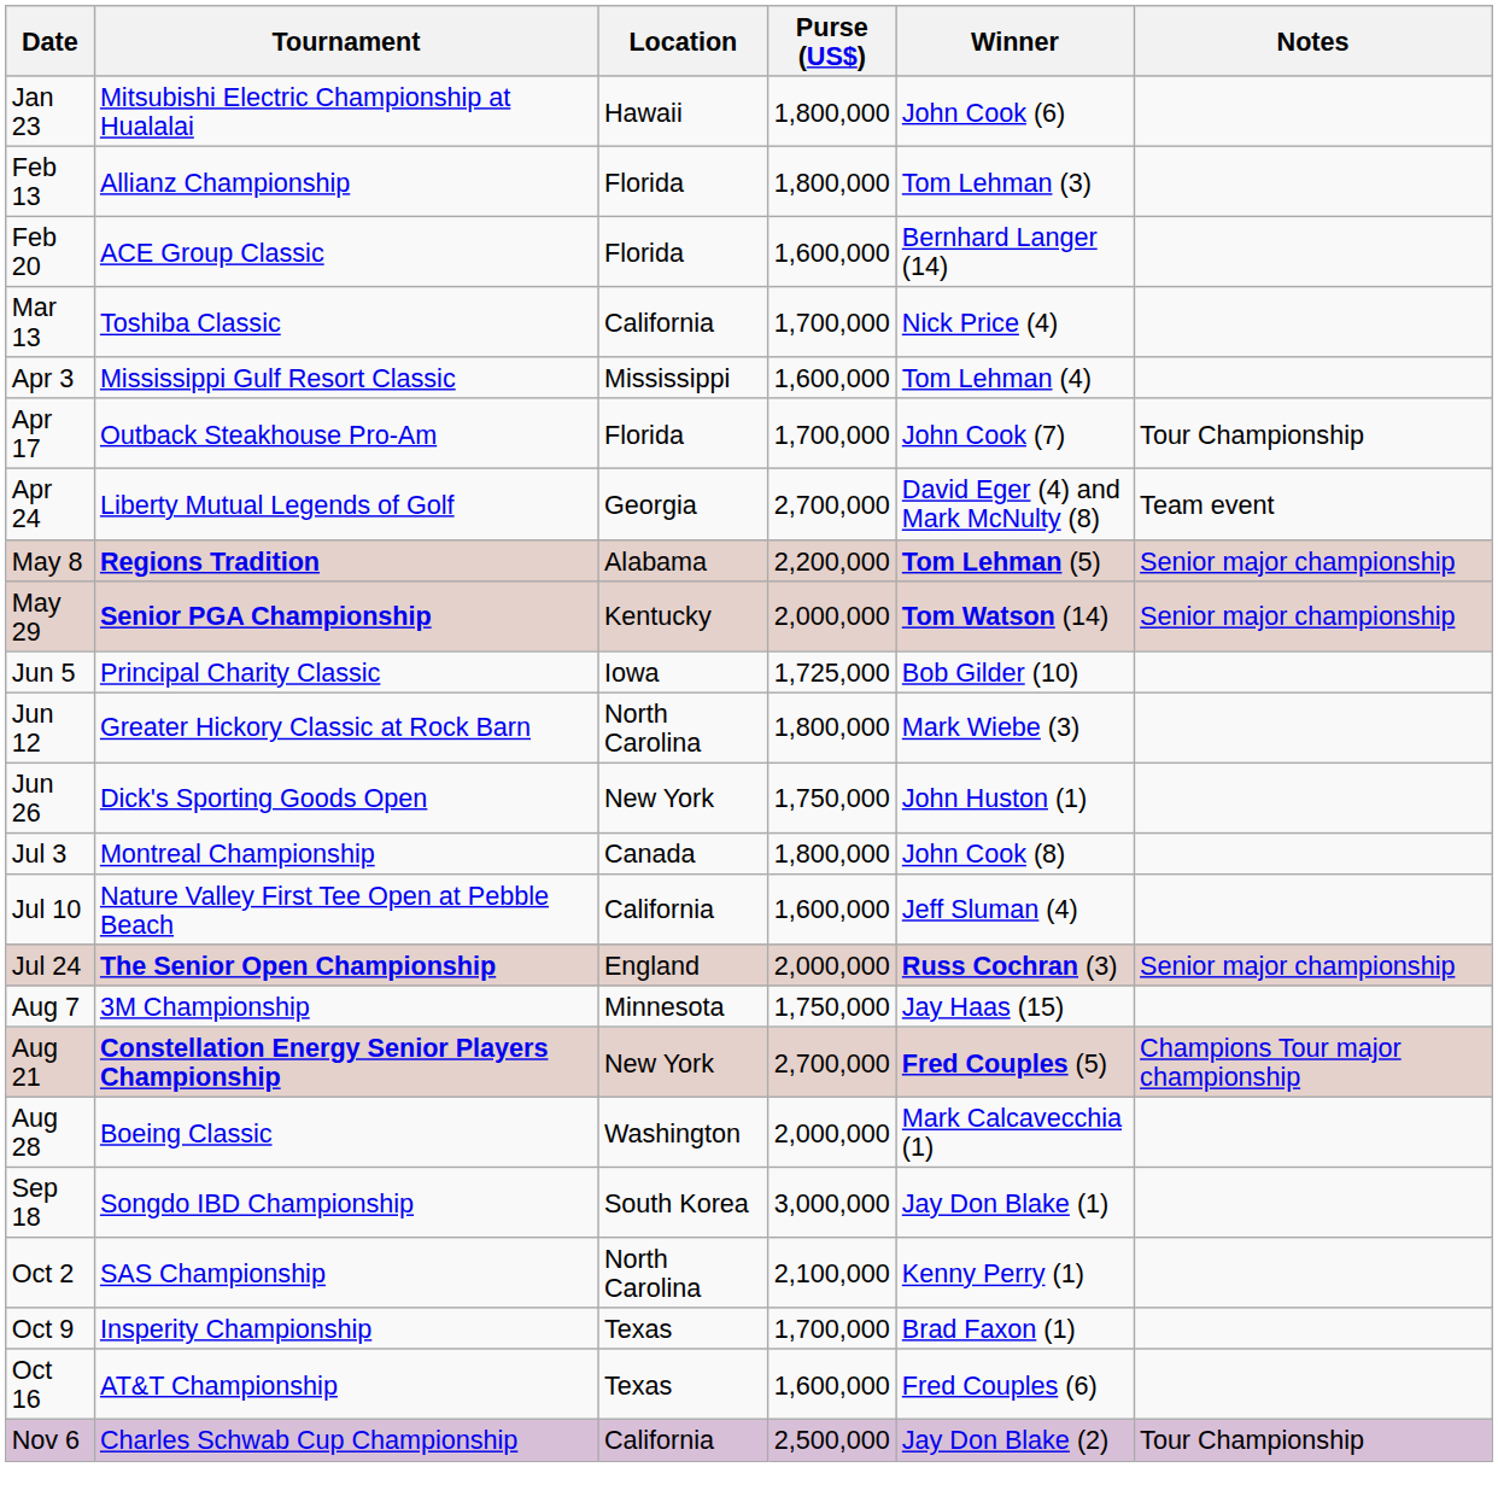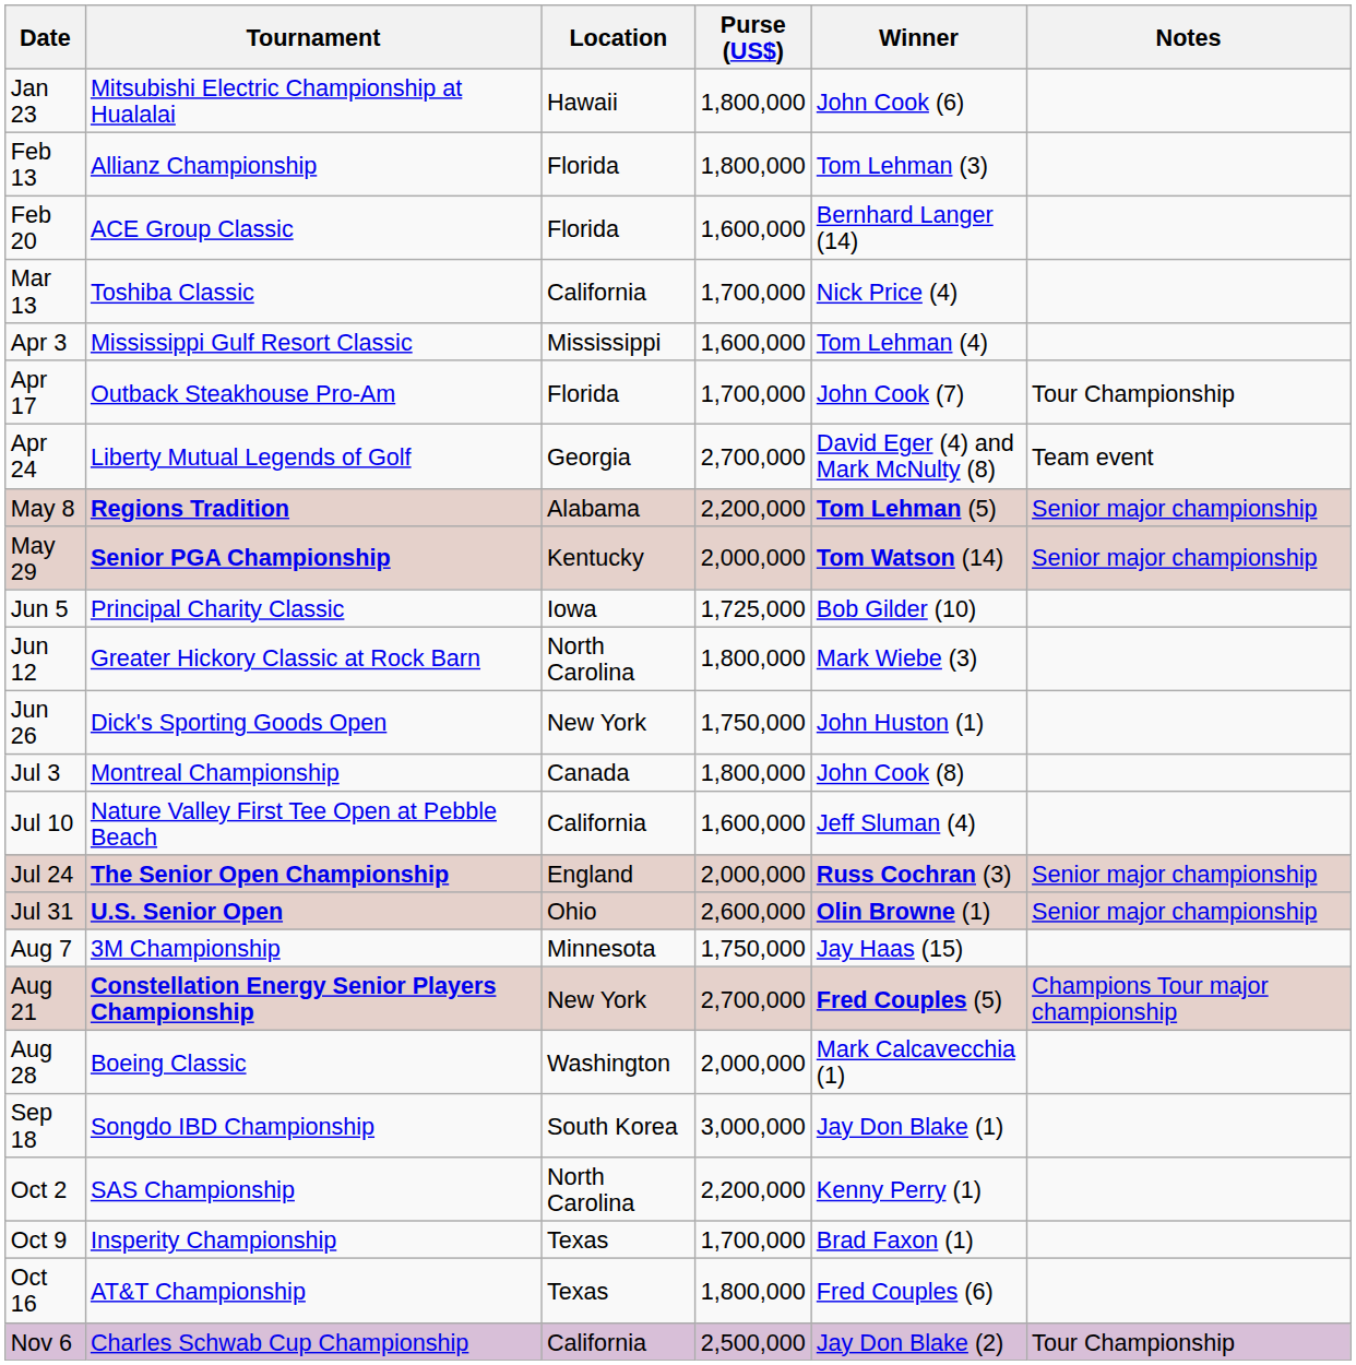+ row: Jul 31 | U.S. Senior Open | Ohio | 2,600,000 | Olin Browne (1) | Senior major championship
Oct 2 | Purse (US$): 2,100,000 -> 2,200,000
Oct 16 | Purse (US$): 1,600,000 -> 1,800,000
